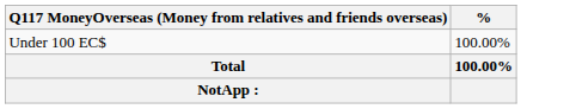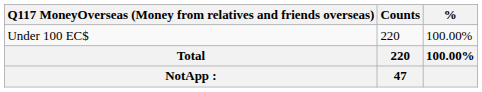+ column: Counts | 220 | 220 | 47
